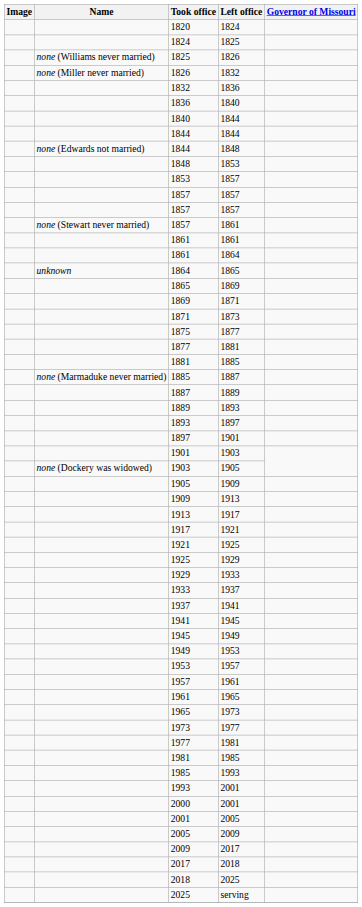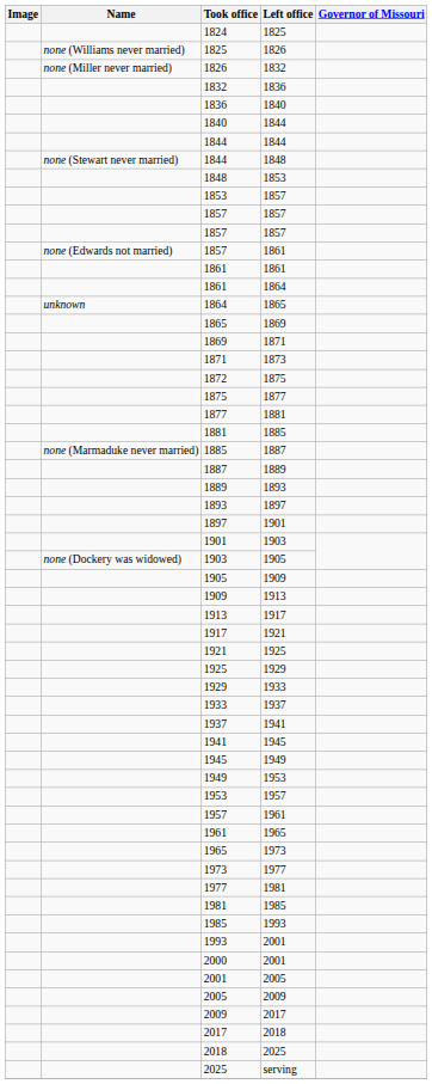- row: 1820 | 1824
1844 / 1848 | Name: none (Edwards not married) -> none (Stewart never married)
1857 / 1861 | Name: none (Stewart never married) -> none (Edwards not married)
+ row: 1872 | 1875
